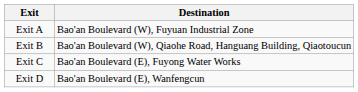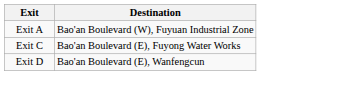- row: Exit B | Bao'an Boulevard (W), Qiaohe Road, Hanguang Building, Qiaotoucun
